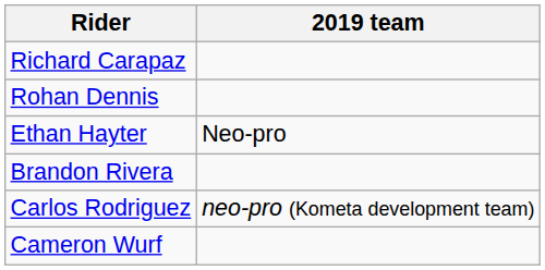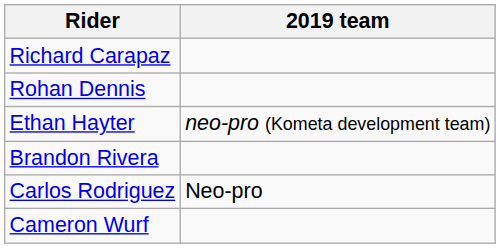Ethan Hayter | 2019 team: Neo-pro -> neo-pro (Kometa development team)
Carlos Rodriguez | 2019 team: neo-pro (Kometa development team) -> Neo-pro
